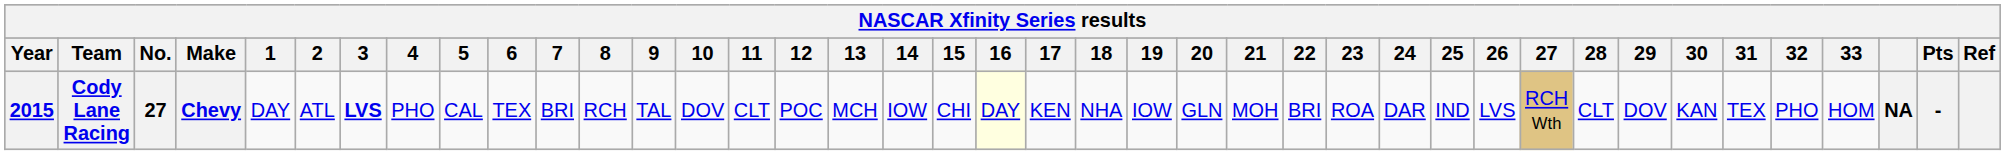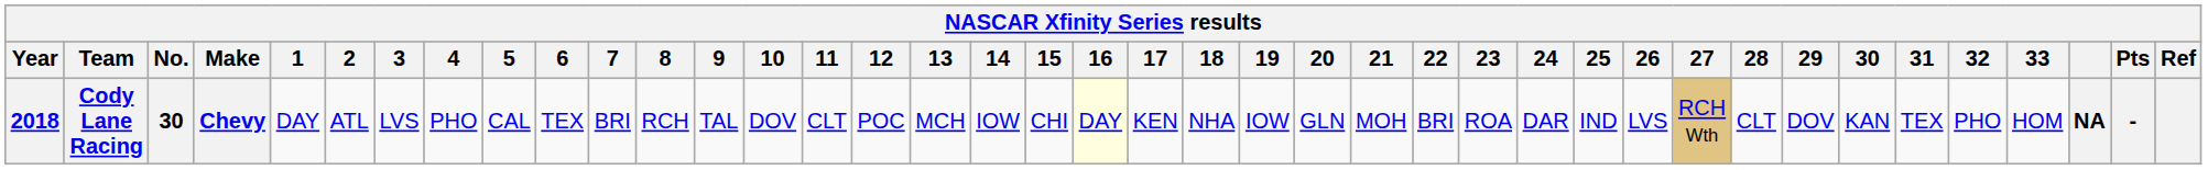Cody Lane Racing | Year: 2015 -> 2018
Cody Lane Racing | No.: 27 -> 30
Cody Lane Racing | 3: bold -> normal
